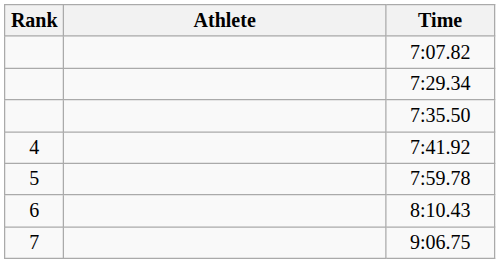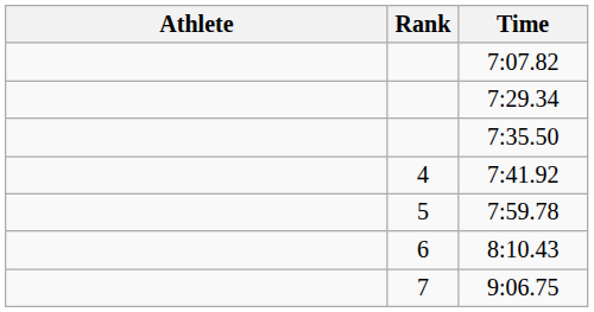columns swapped: Rank <-> Athlete
